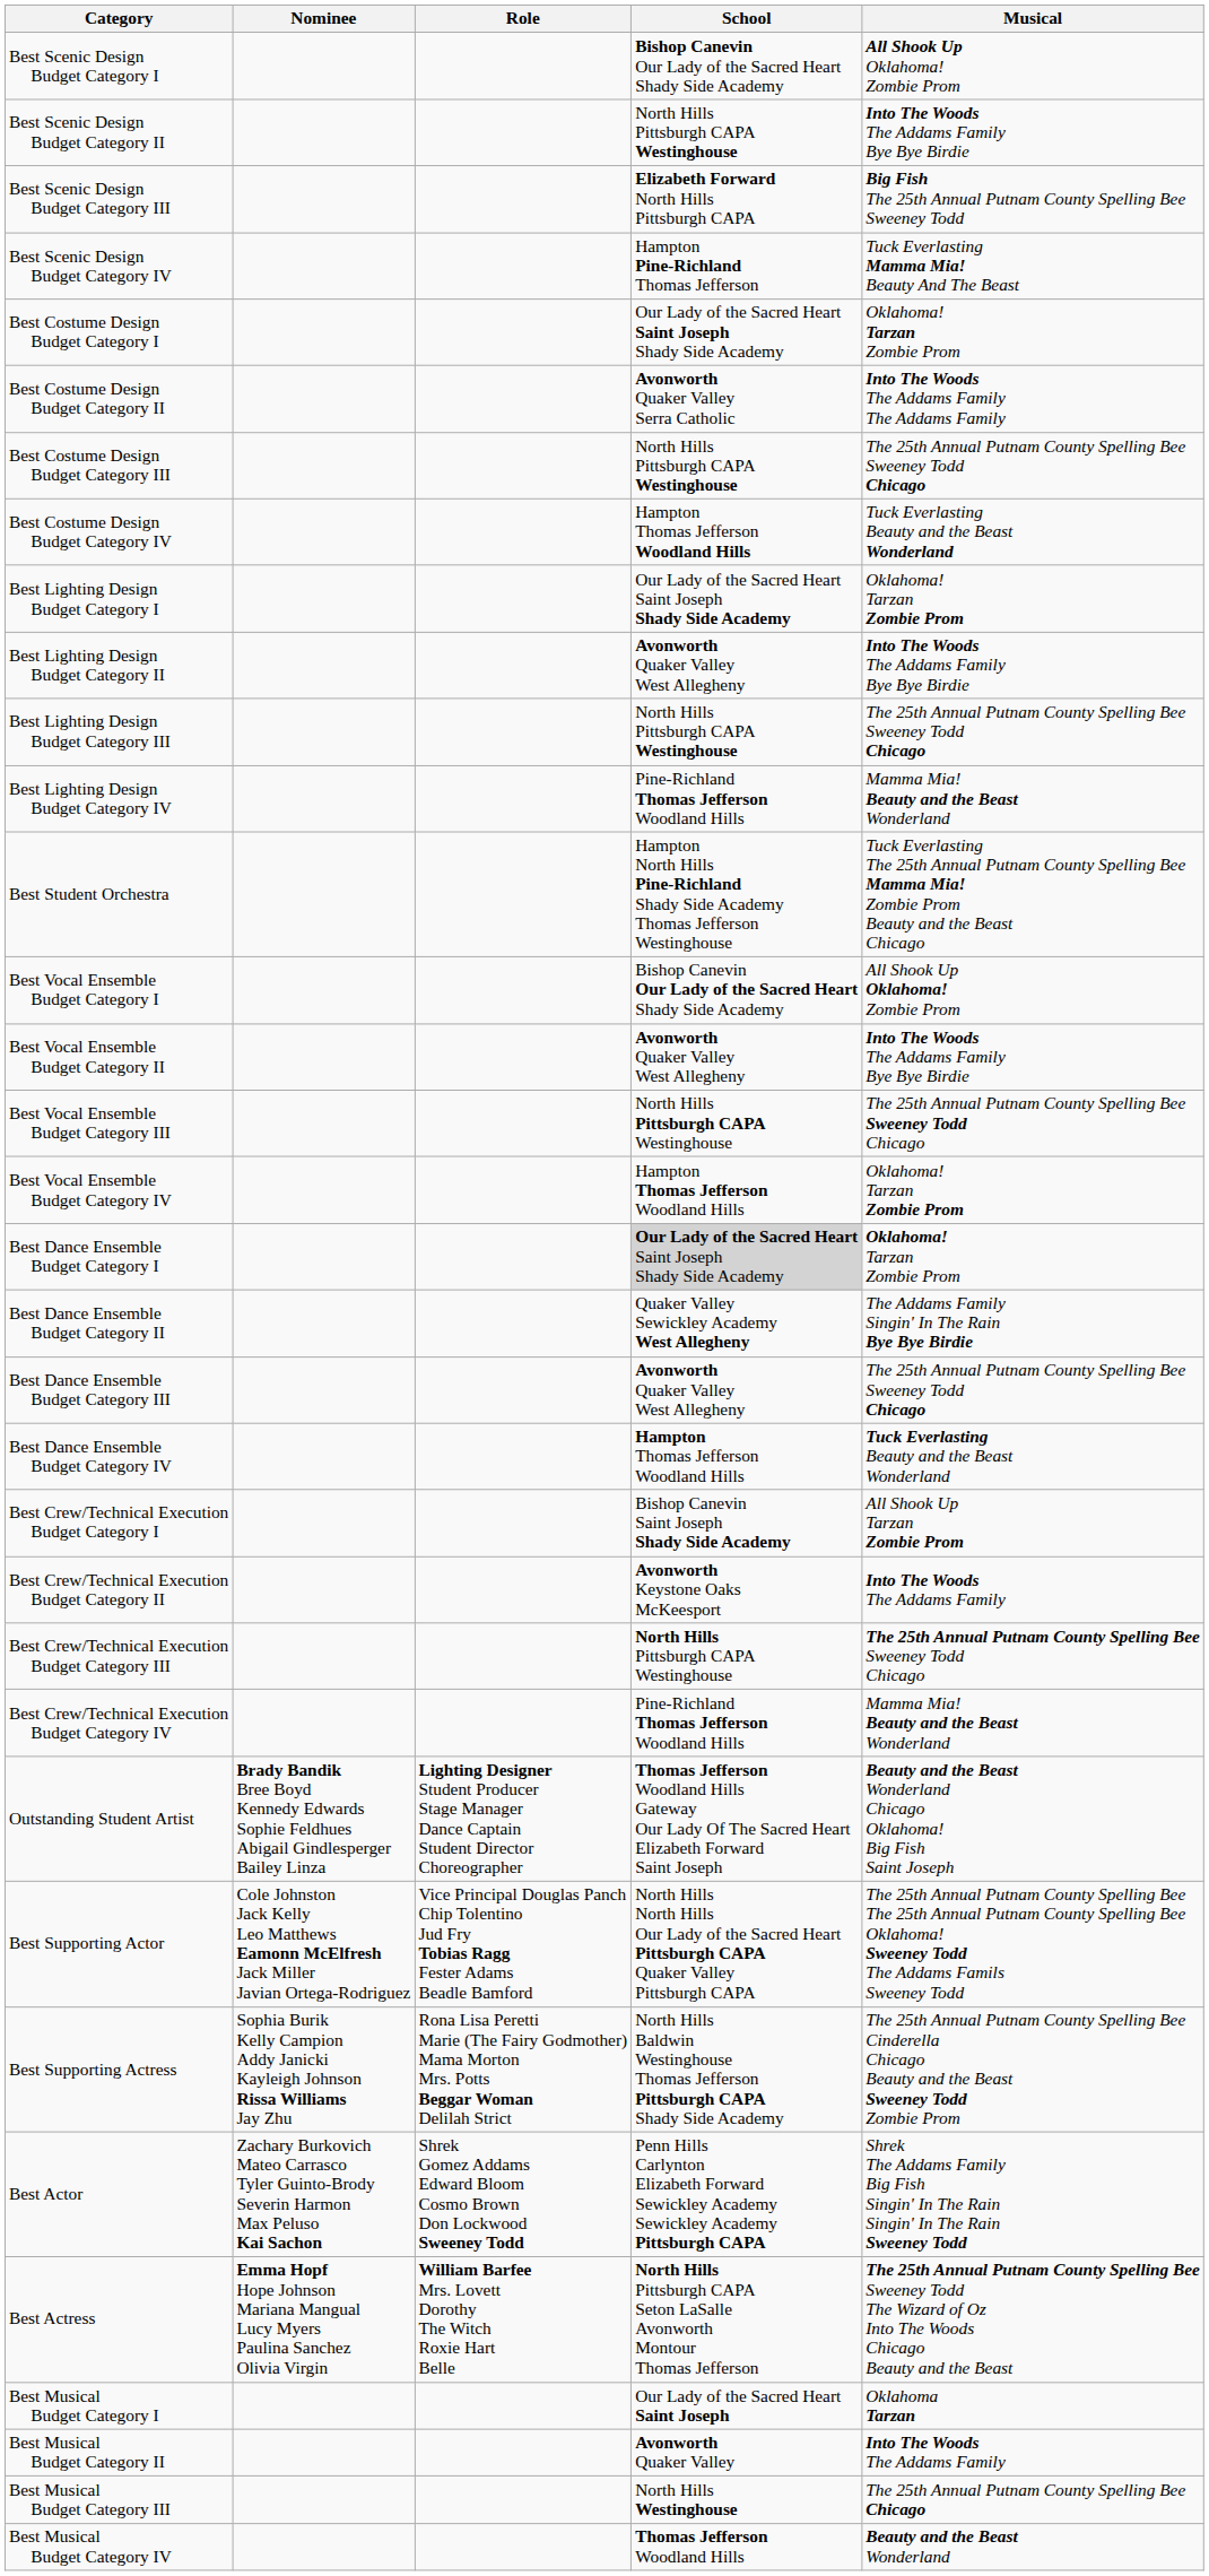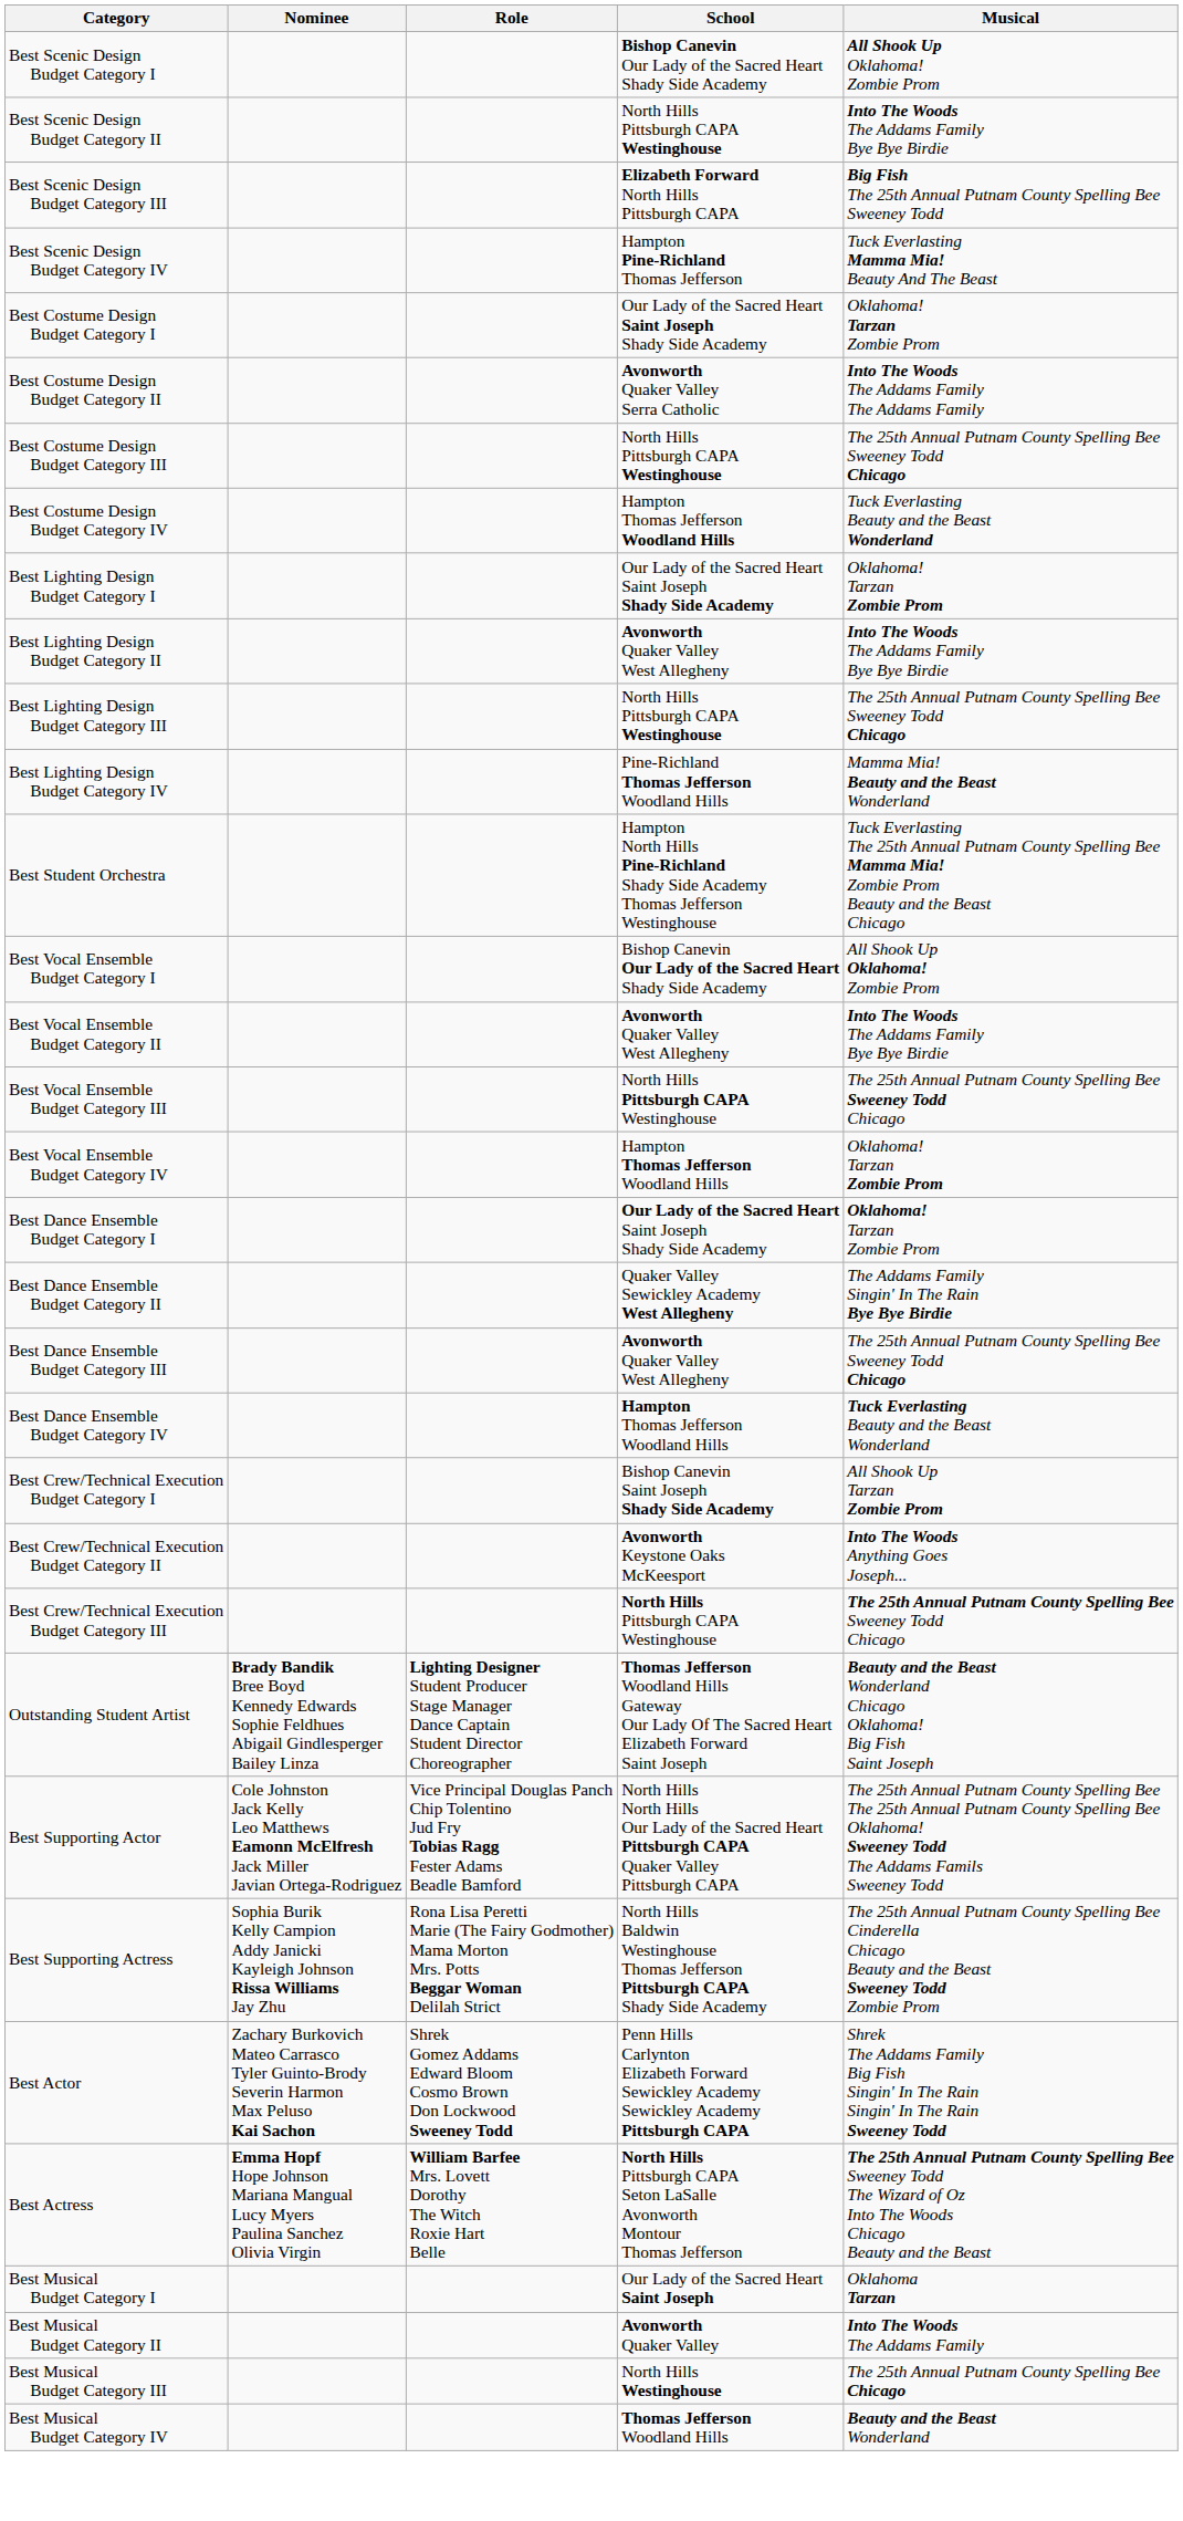Best Dance Ensemble Budget Category I | School: lightgrey background -> no background
Best Crew/Technical Execution Budget Category II | Musical: Into The Woods The Addams Family -> Into The Woods Anything Goes Joseph...
- row: Best Crew/Technical Execution Budget Category IV | Pine-Richland Thomas Jefferson Woodland Hills | Mamma Mia! Beauty and the Beast Wonderland
